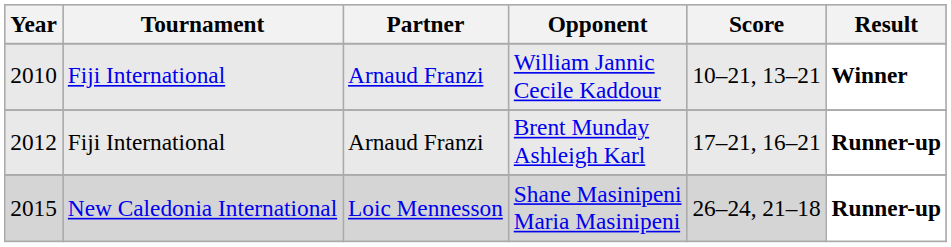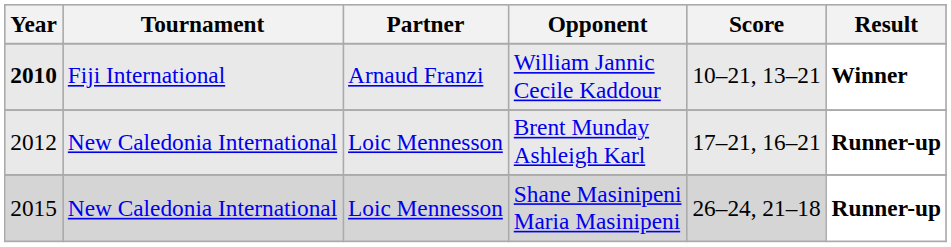William Jannic Cecile Kaddour | Year: normal -> bold
Brent Munday Ashleigh Karl | Tournament: Fiji International -> New Caledonia International
Brent Munday Ashleigh Karl | Partner: Arnaud Franzi -> Loic Mennesson
